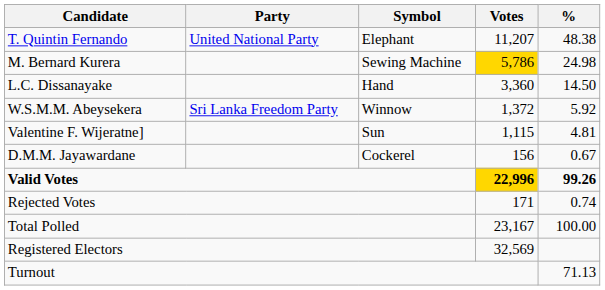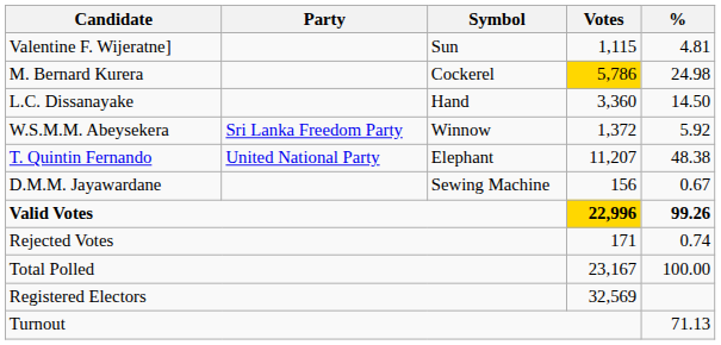rows swapped: T. Quintin Fernando <-> Valentine F. Wijeratne]
M. Bernard Kurera | Symbol: Sewing Machine -> Cockerel
D.M.M. Jayawardane | Symbol: Cockerel -> Sewing Machine
